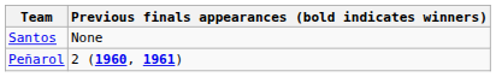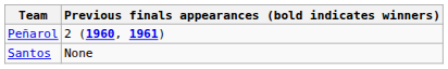rows swapped: Peñarol <-> Santos
